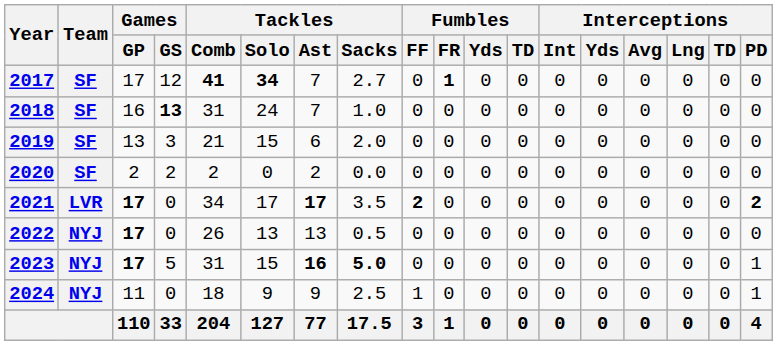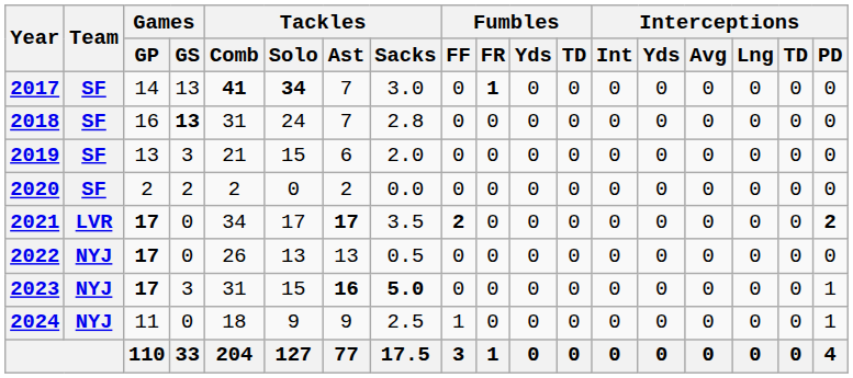2017 | Games / GP: 17 -> 14
2017 | Games / GS: 12 -> 13
2017 | Tackles / Sacks: 2.7 -> 3.0
2018 | Tackles / Sacks: 1.0 -> 2.8
2023 | Games / GS: 5 -> 3
